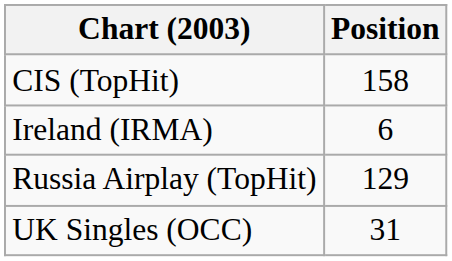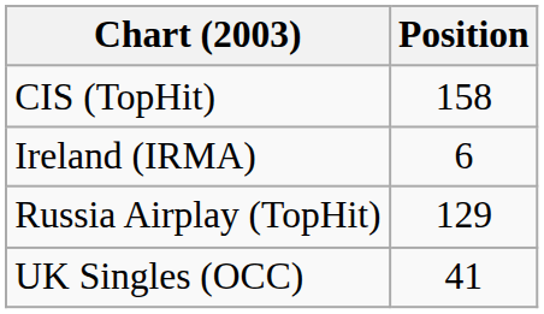UK Singles (OCC) | Position: 31 -> 41
